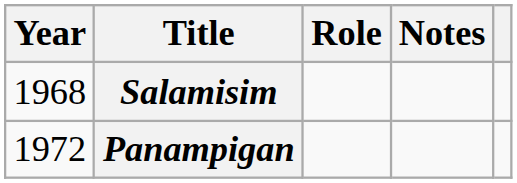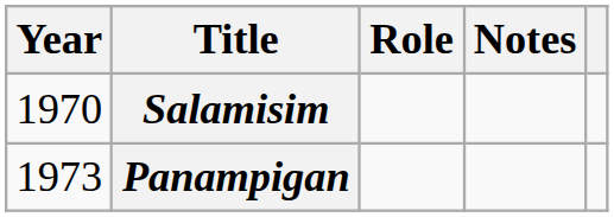Salamisim | Year: 1968 -> 1970
Panampigan | Year: 1972 -> 1973
